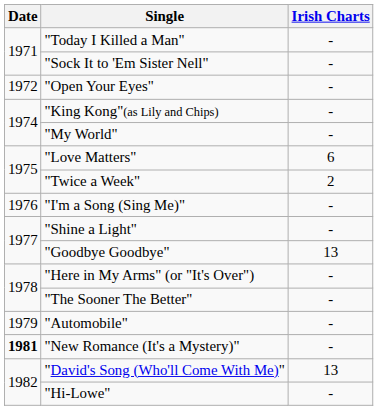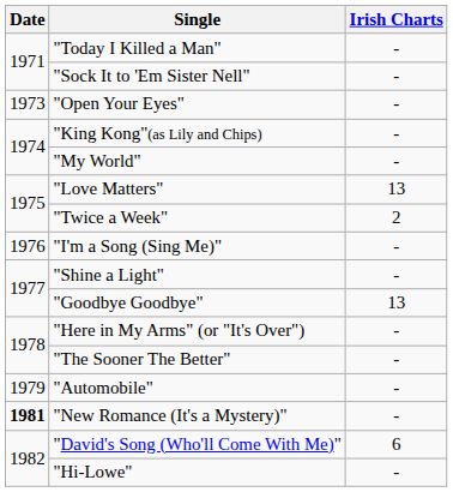"Open Your Eyes" | Date: 1972 -> 1973
"Love Matters" | Irish Charts: 6 -> 13
"David's Song (Who'll Come With Me)" | Irish Charts: 13 -> 6
